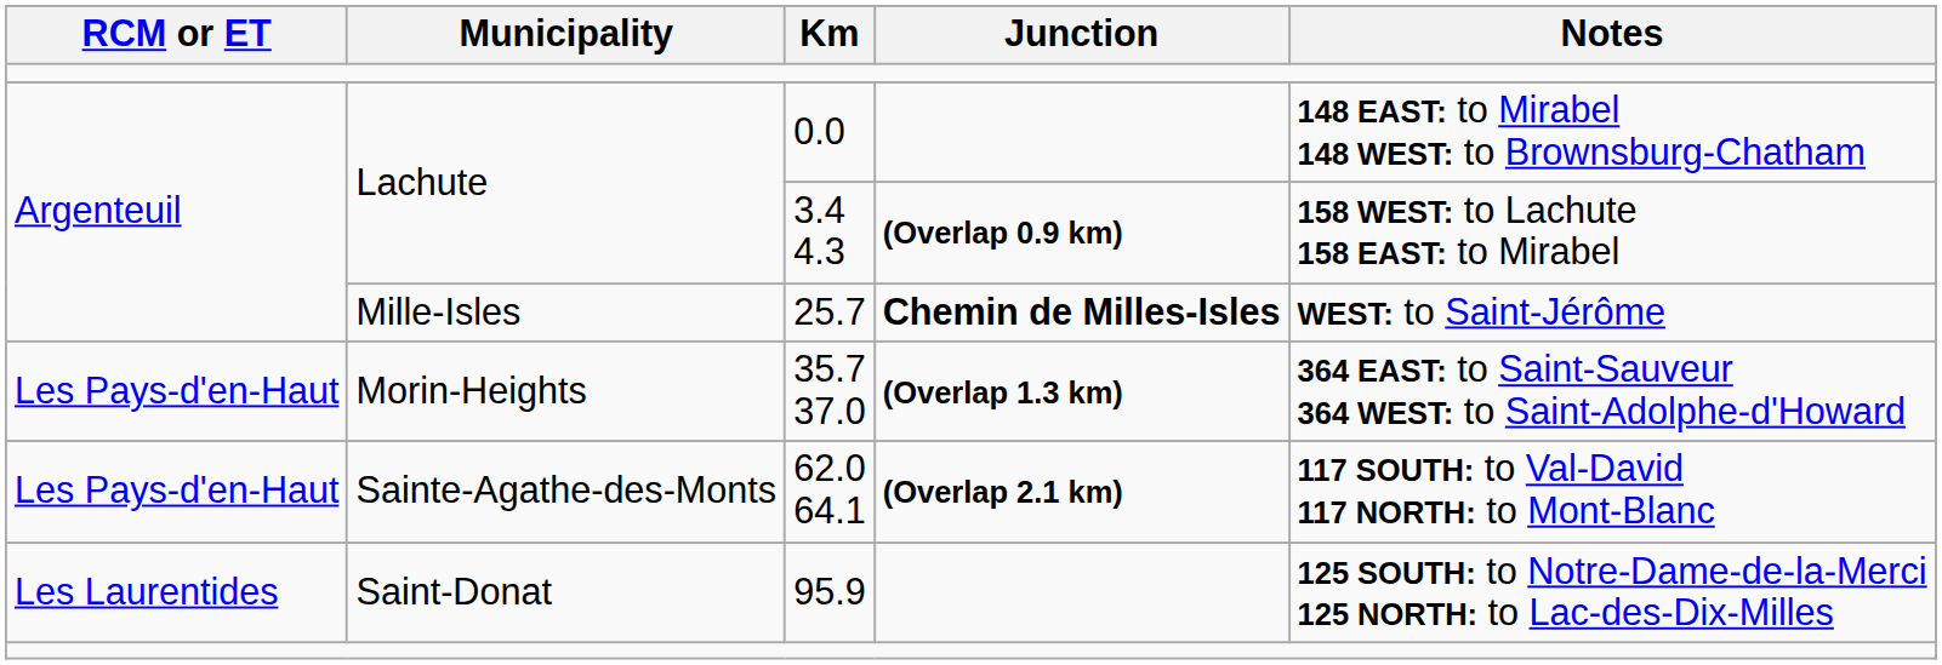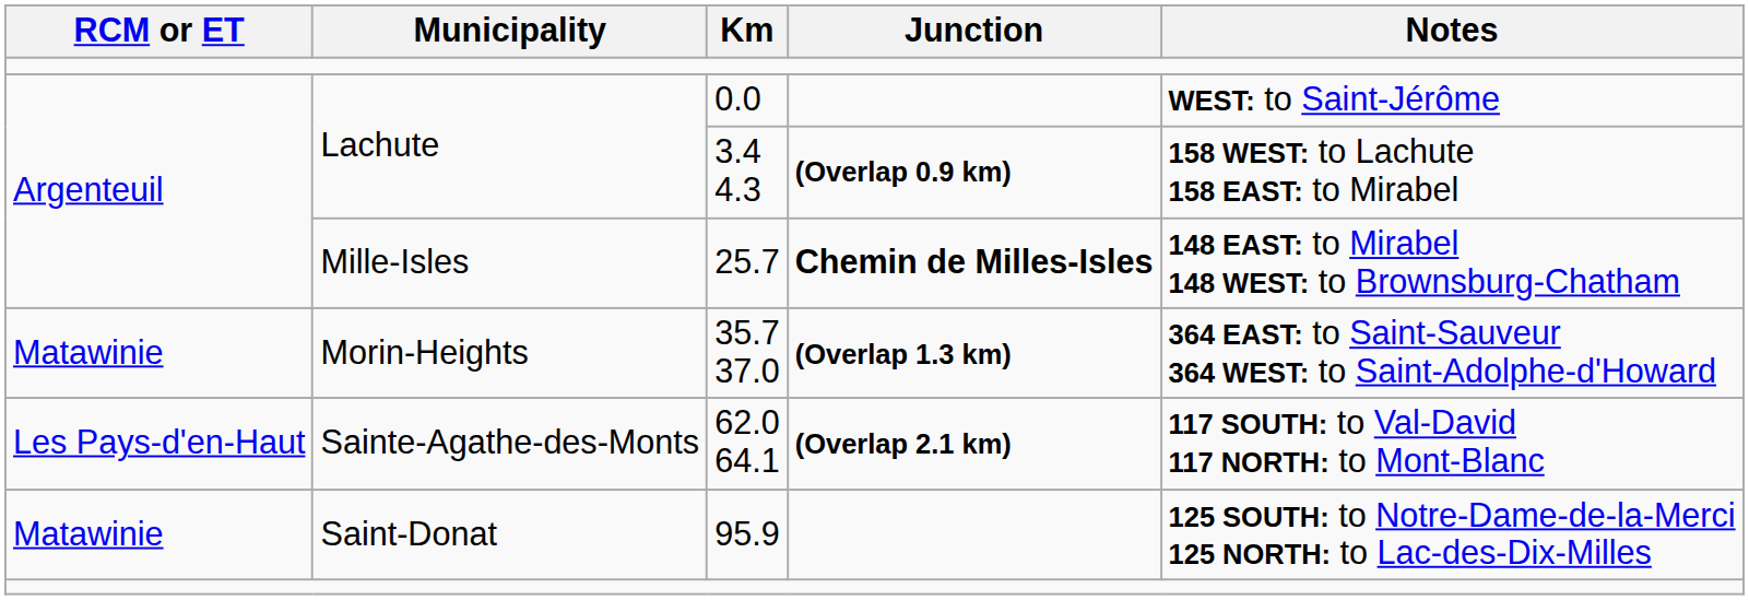0.0 | Notes: 148 EAST: to Mirabel 148 WEST: to Brownsburg-Chatham -> WEST: to Saint-Jérôme
25.7 | Notes: WEST: to Saint-Jérôme -> 148 EAST: to Mirabel 148 WEST: to Brownsburg-Chatham
35.7 37.0 | RCM or ET: Les Pays-d'en-Haut -> Matawinie
95.9 | RCM or ET: Les Laurentides -> Matawinie
